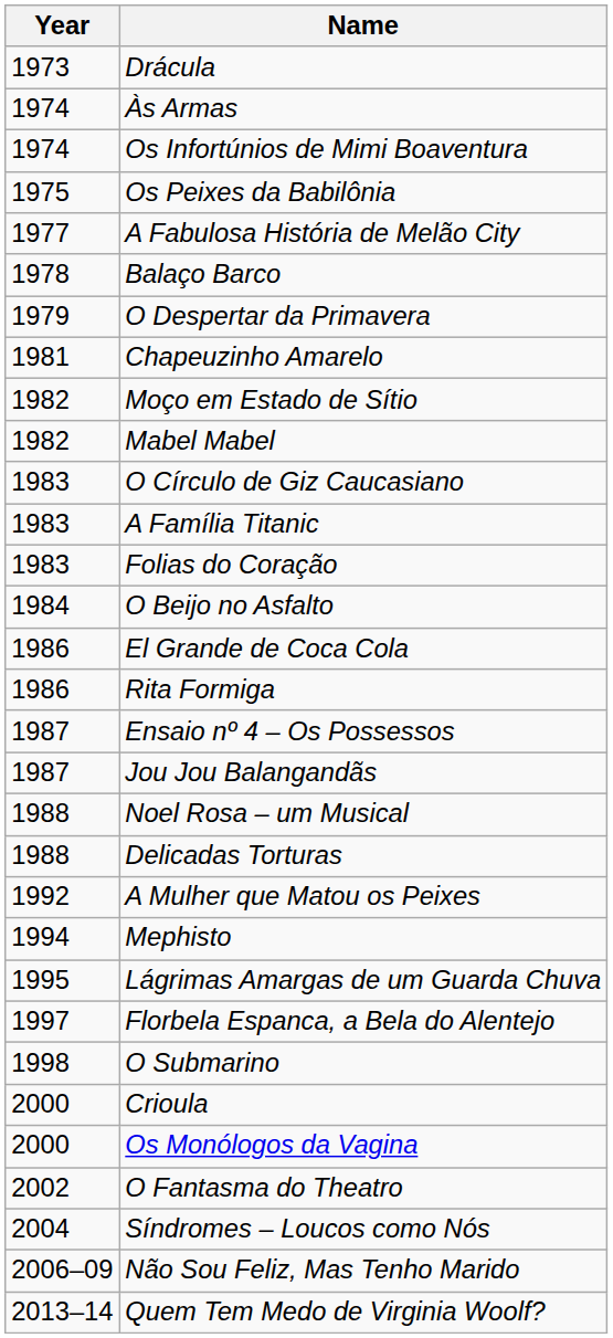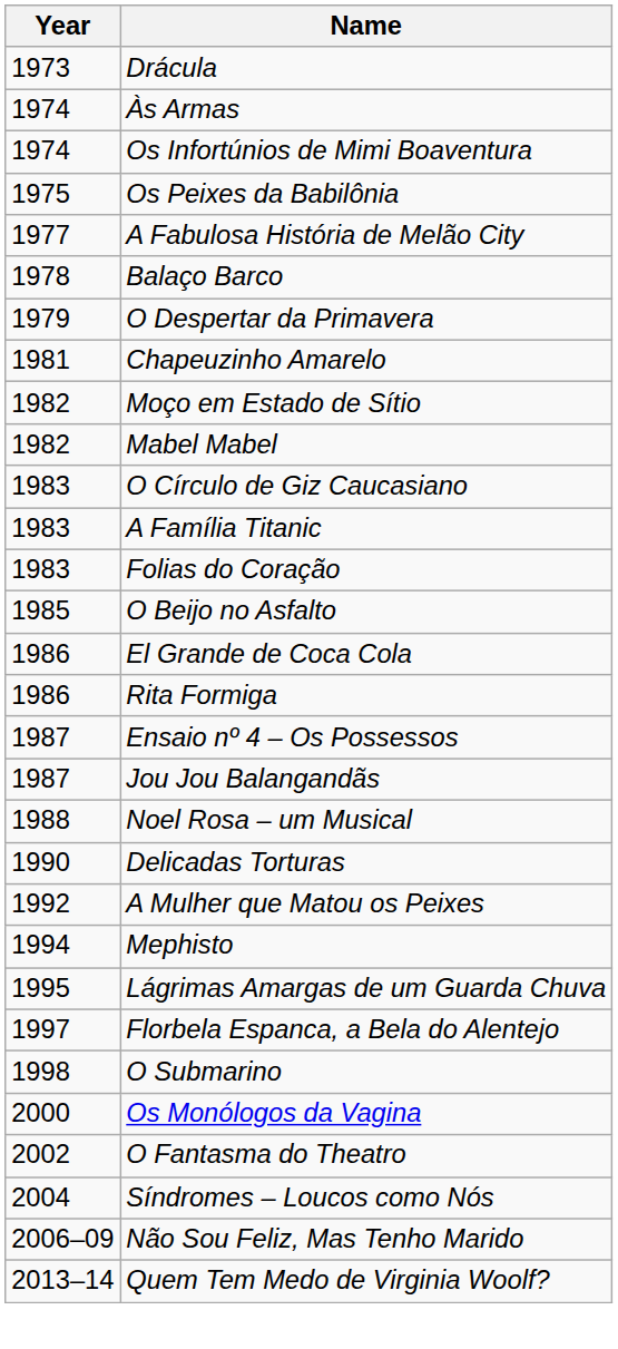O Beijo no Asfalto | Year: 1984 -> 1985
Delicadas Torturas | Year: 1988 -> 1990
- row: 2000 | Crioula
